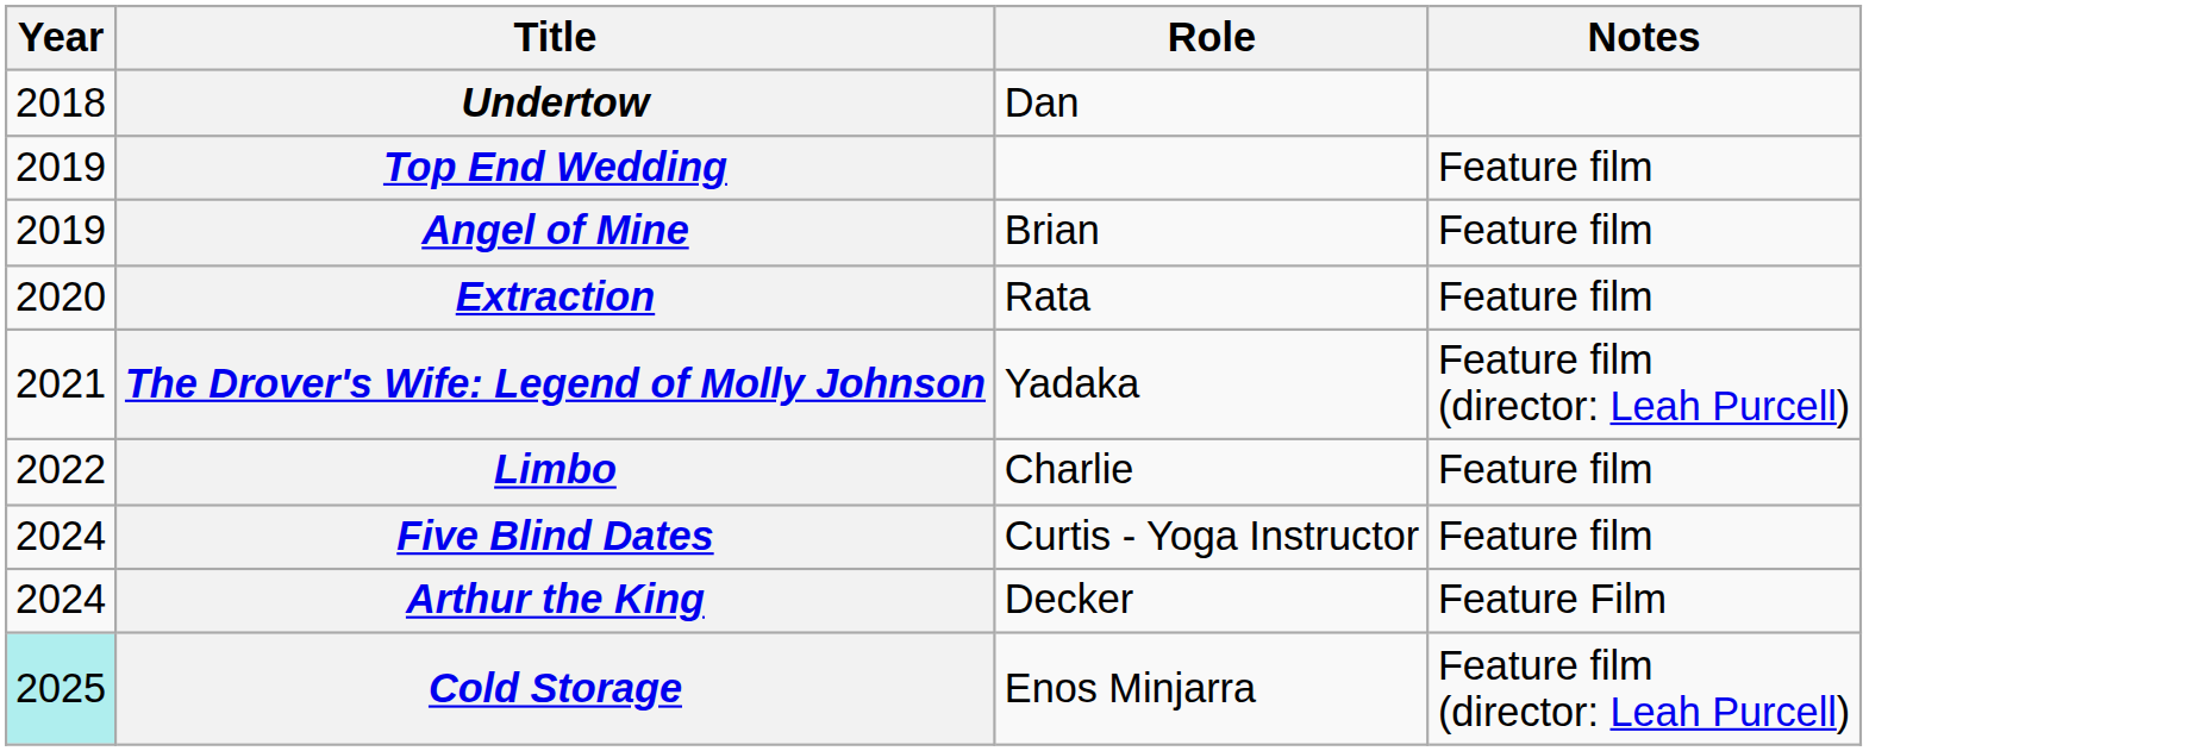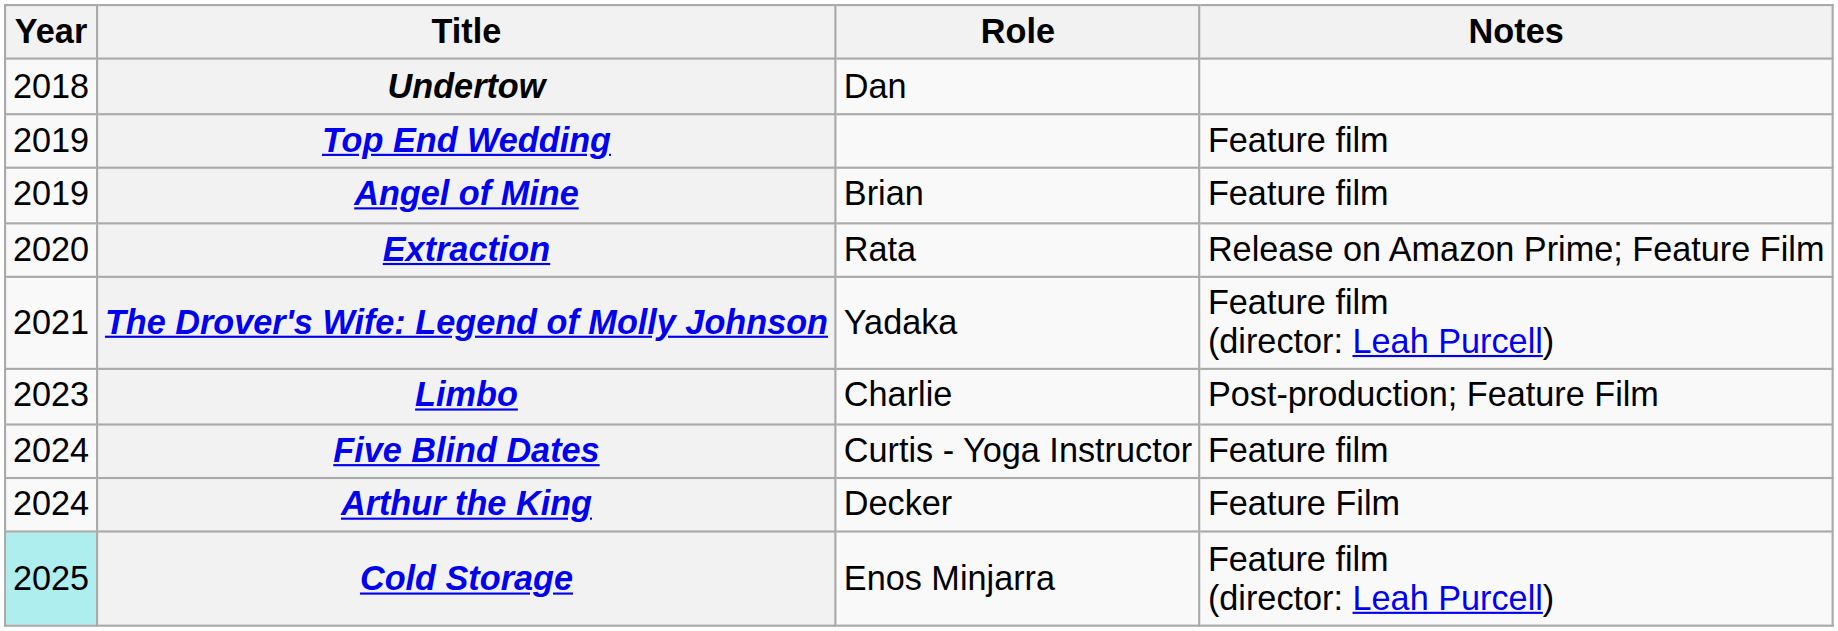Extraction | Notes: Feature film -> Release on Amazon Prime; Feature Film
Limbo | Year: 2022 -> 2023
Limbo | Notes: Feature film -> Post-production; Feature Film
